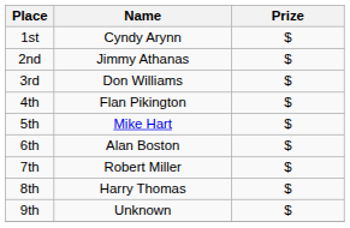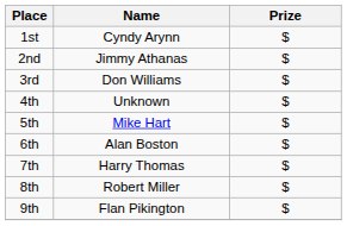4th | Name: Flan Pikington -> Unknown
7th | Name: Robert Miller -> Harry Thomas
8th | Name: Harry Thomas -> Robert Miller
9th | Name: Unknown -> Flan Pikington
